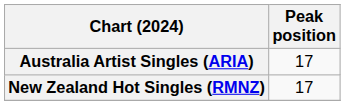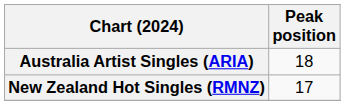Australia Artist Singles (ARIA) | Peak position: 17 -> 18
